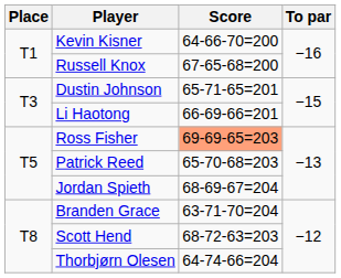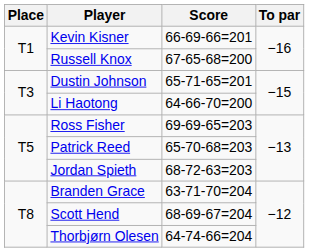Kevin Kisner | Score: 64-66-70=200 -> 66-69-66=201
Li Haotong | Score: 66-69-66=201 -> 64-66-70=200
Ross Fisher | Score: lightsalmon background -> no background
Jordan Spieth | Score: 68-69-67=204 -> 68-72-63=203
Scott Hend | Score: 68-72-63=203 -> 68-69-67=204
